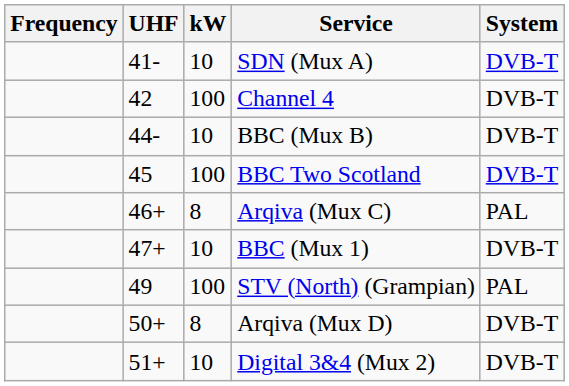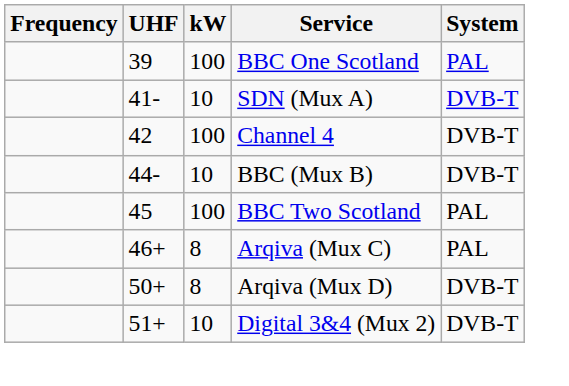+ row: 39 | 100 | BBC One Scotland | PAL
BBC Two Scotland | System: DVB-T -> PAL
- row: 47+ | 10 | BBC (Mux 1) | DVB-T
- row: 49 | 100 | STV (North) (Grampian) | PAL
